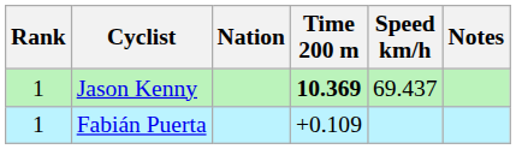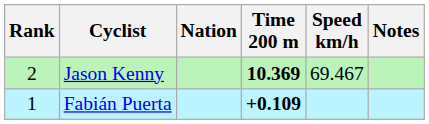Jason Kenny | Rank: 1 -> 2
Jason Kenny | Speed km/h: 69.437 -> 69.467
Fabián Puerta | Time 200 m: normal -> bold
